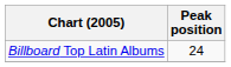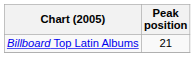Billboard Top Latin Albums | Peak position: 24 -> 21
